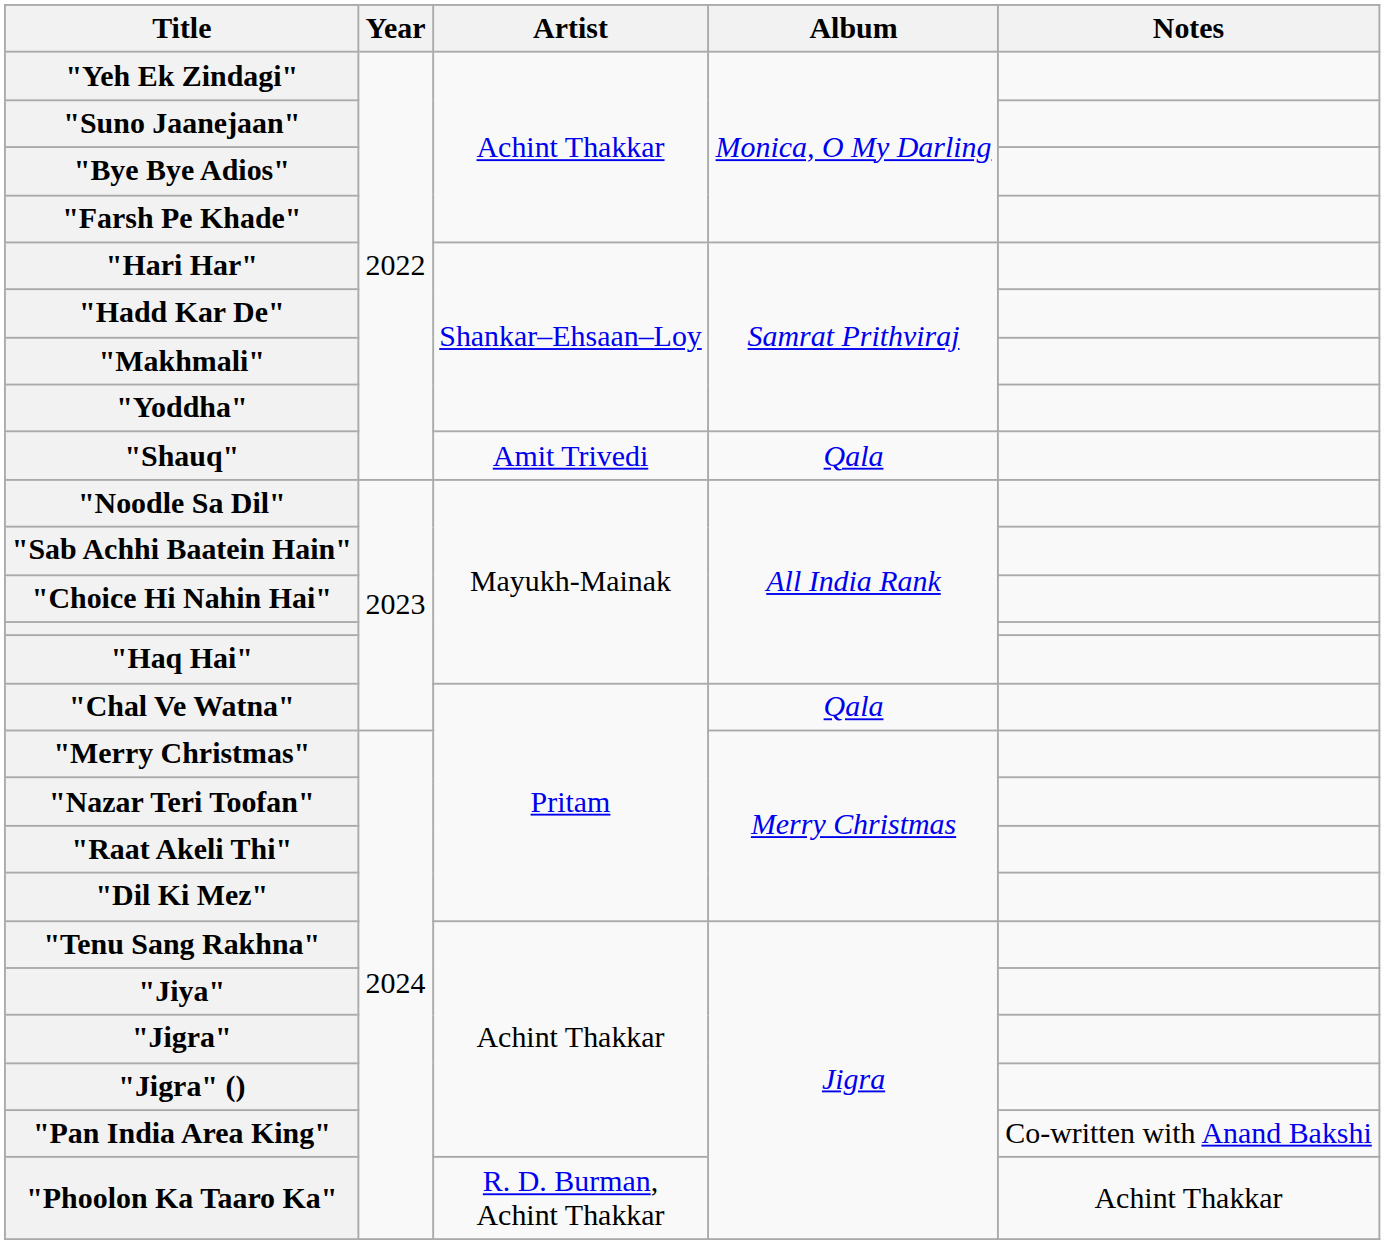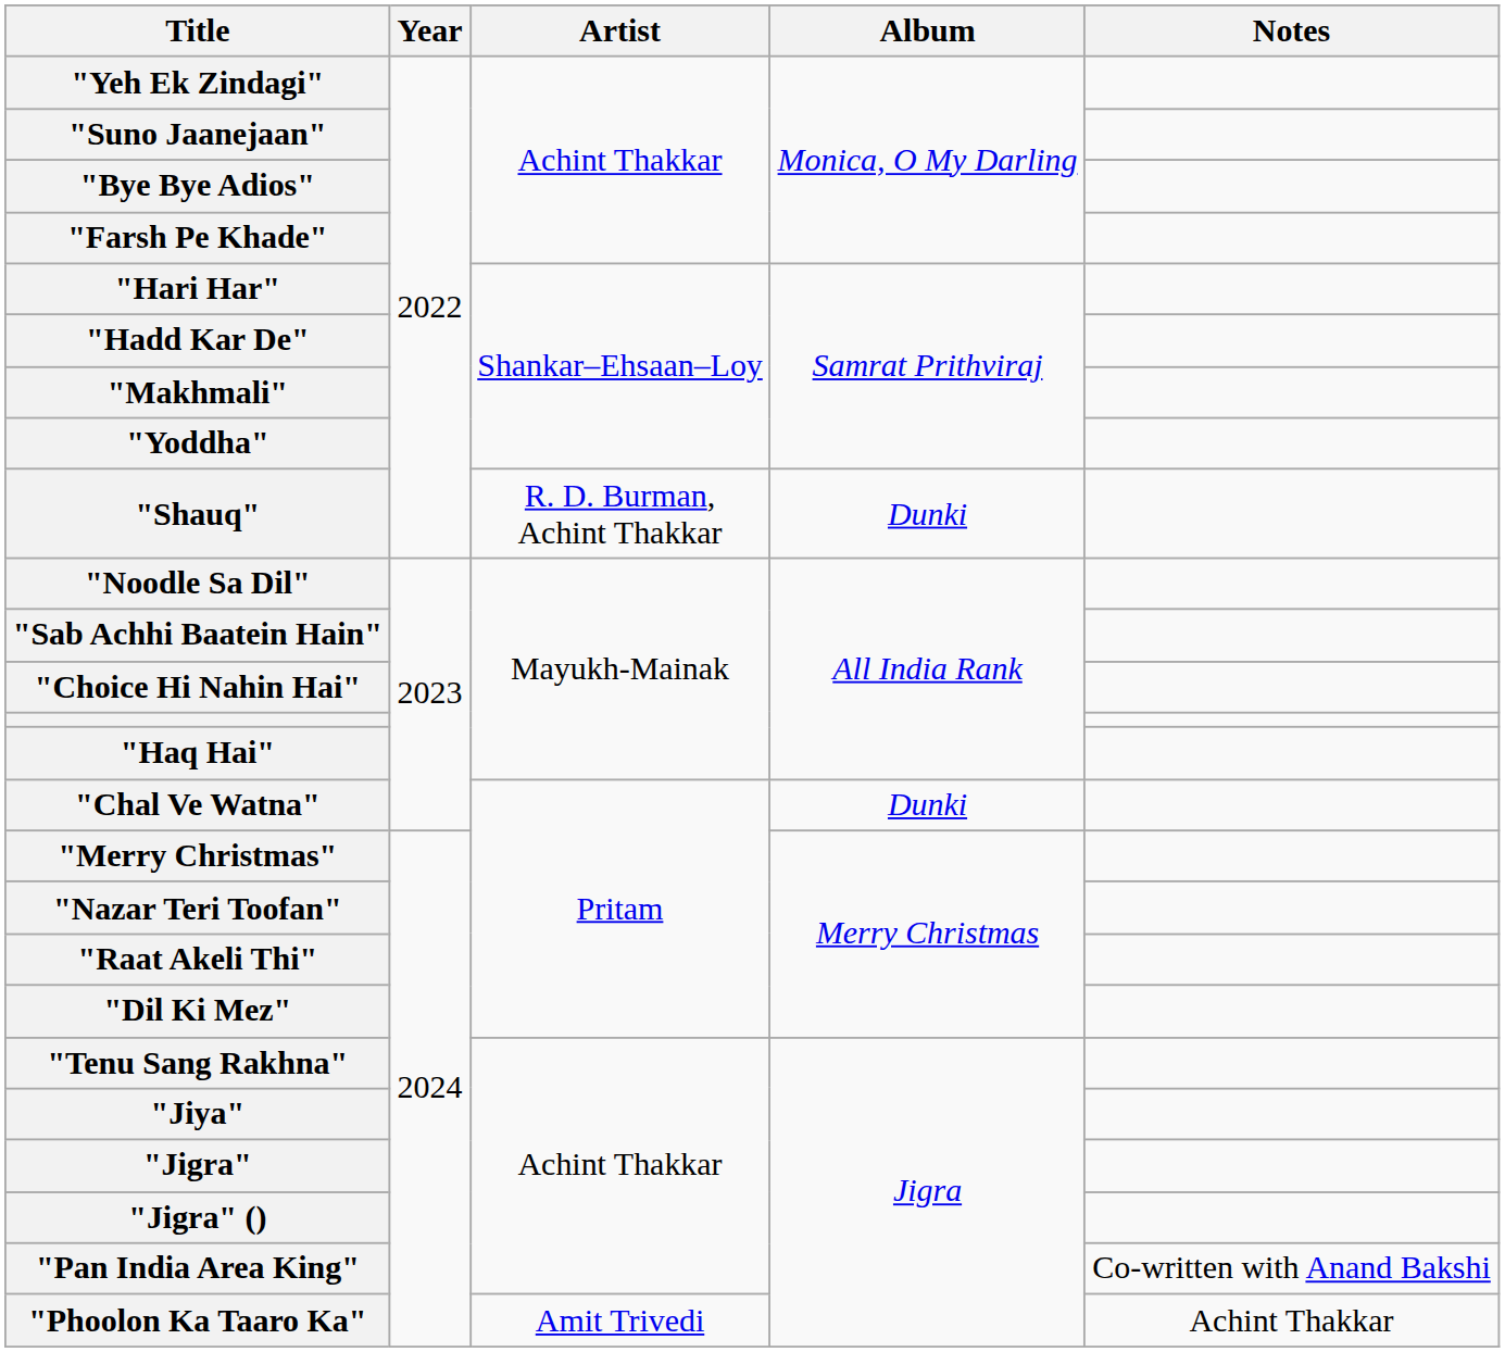"Shauq" | Artist: Amit Trivedi -> R. D. Burman, Achint Thakkar
"Shauq" | Album: Qala -> Dunki
"Chal Ve Watna" | Album: Qala -> Dunki
"Phoolon Ka Taaro Ka" | Artist: R. D. Burman, Achint Thakkar -> Amit Trivedi
